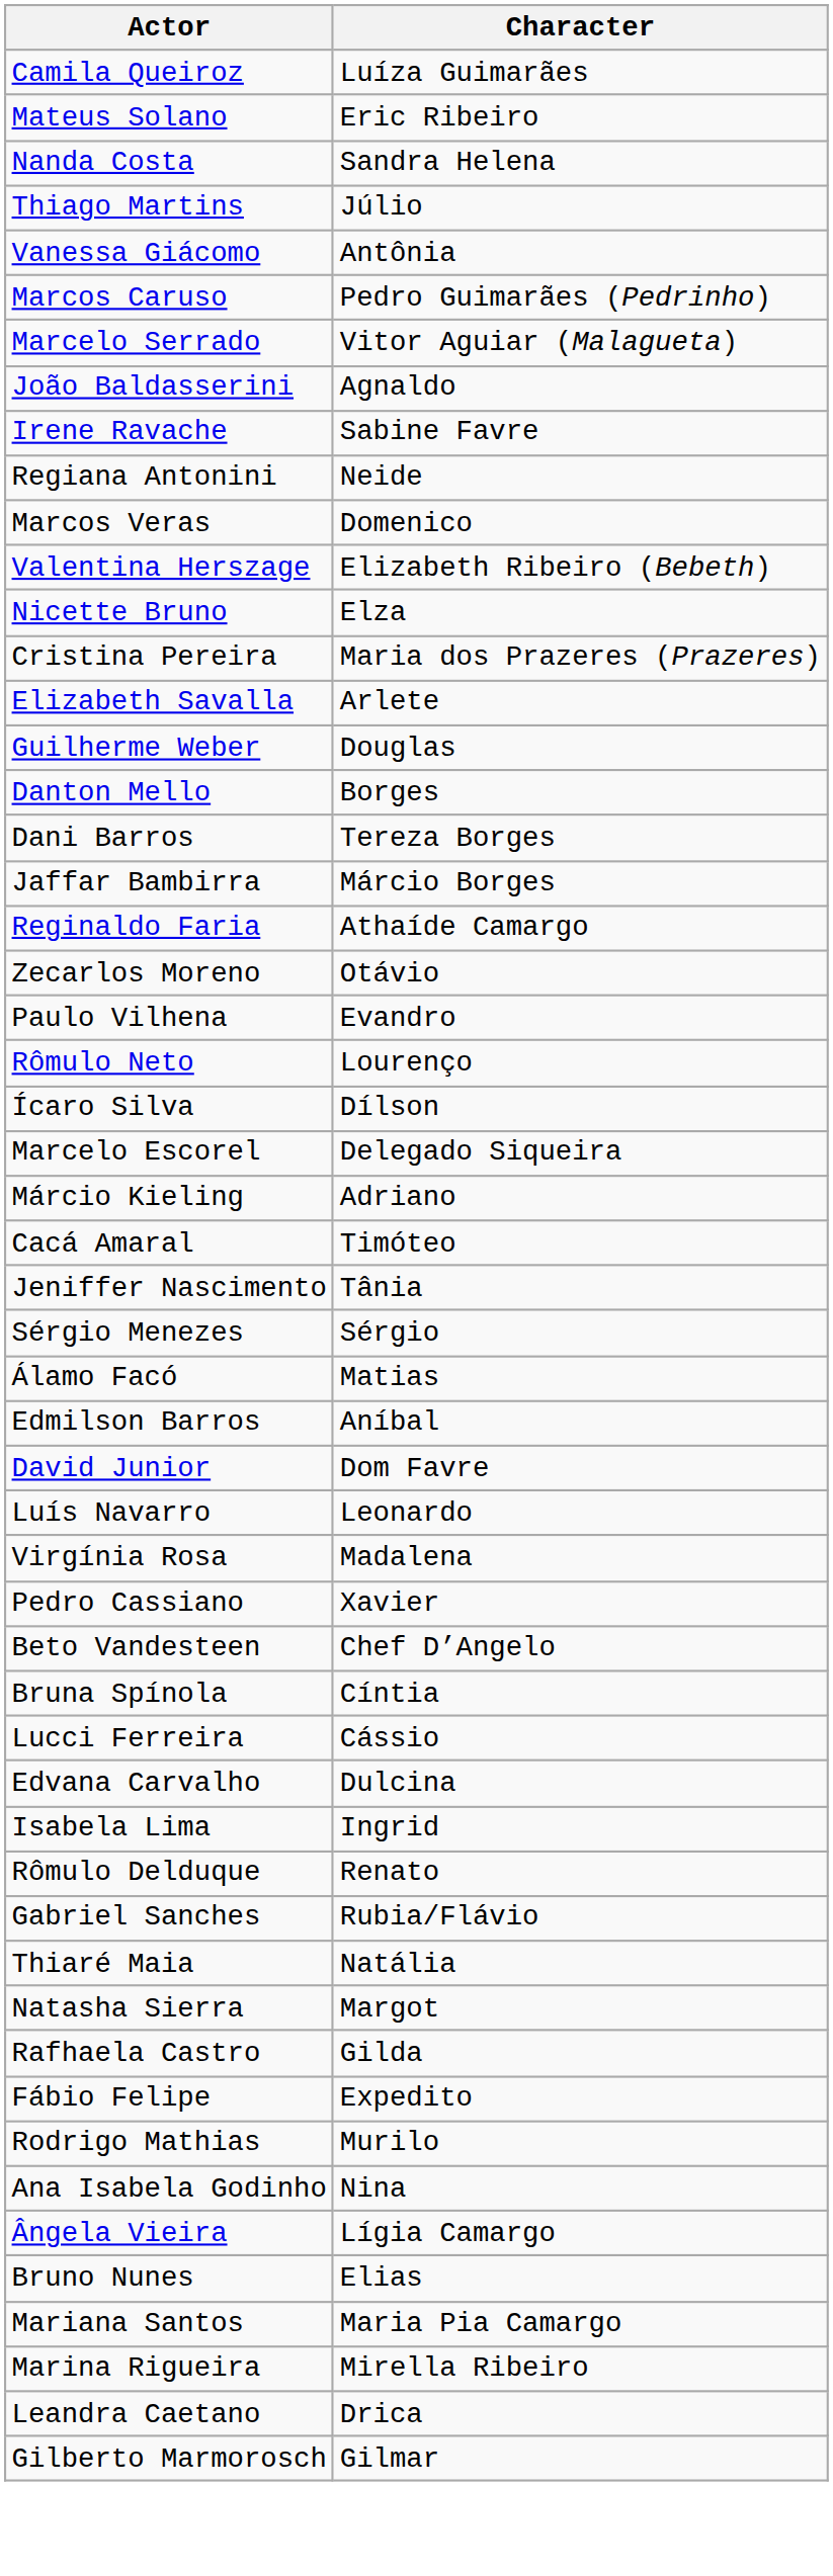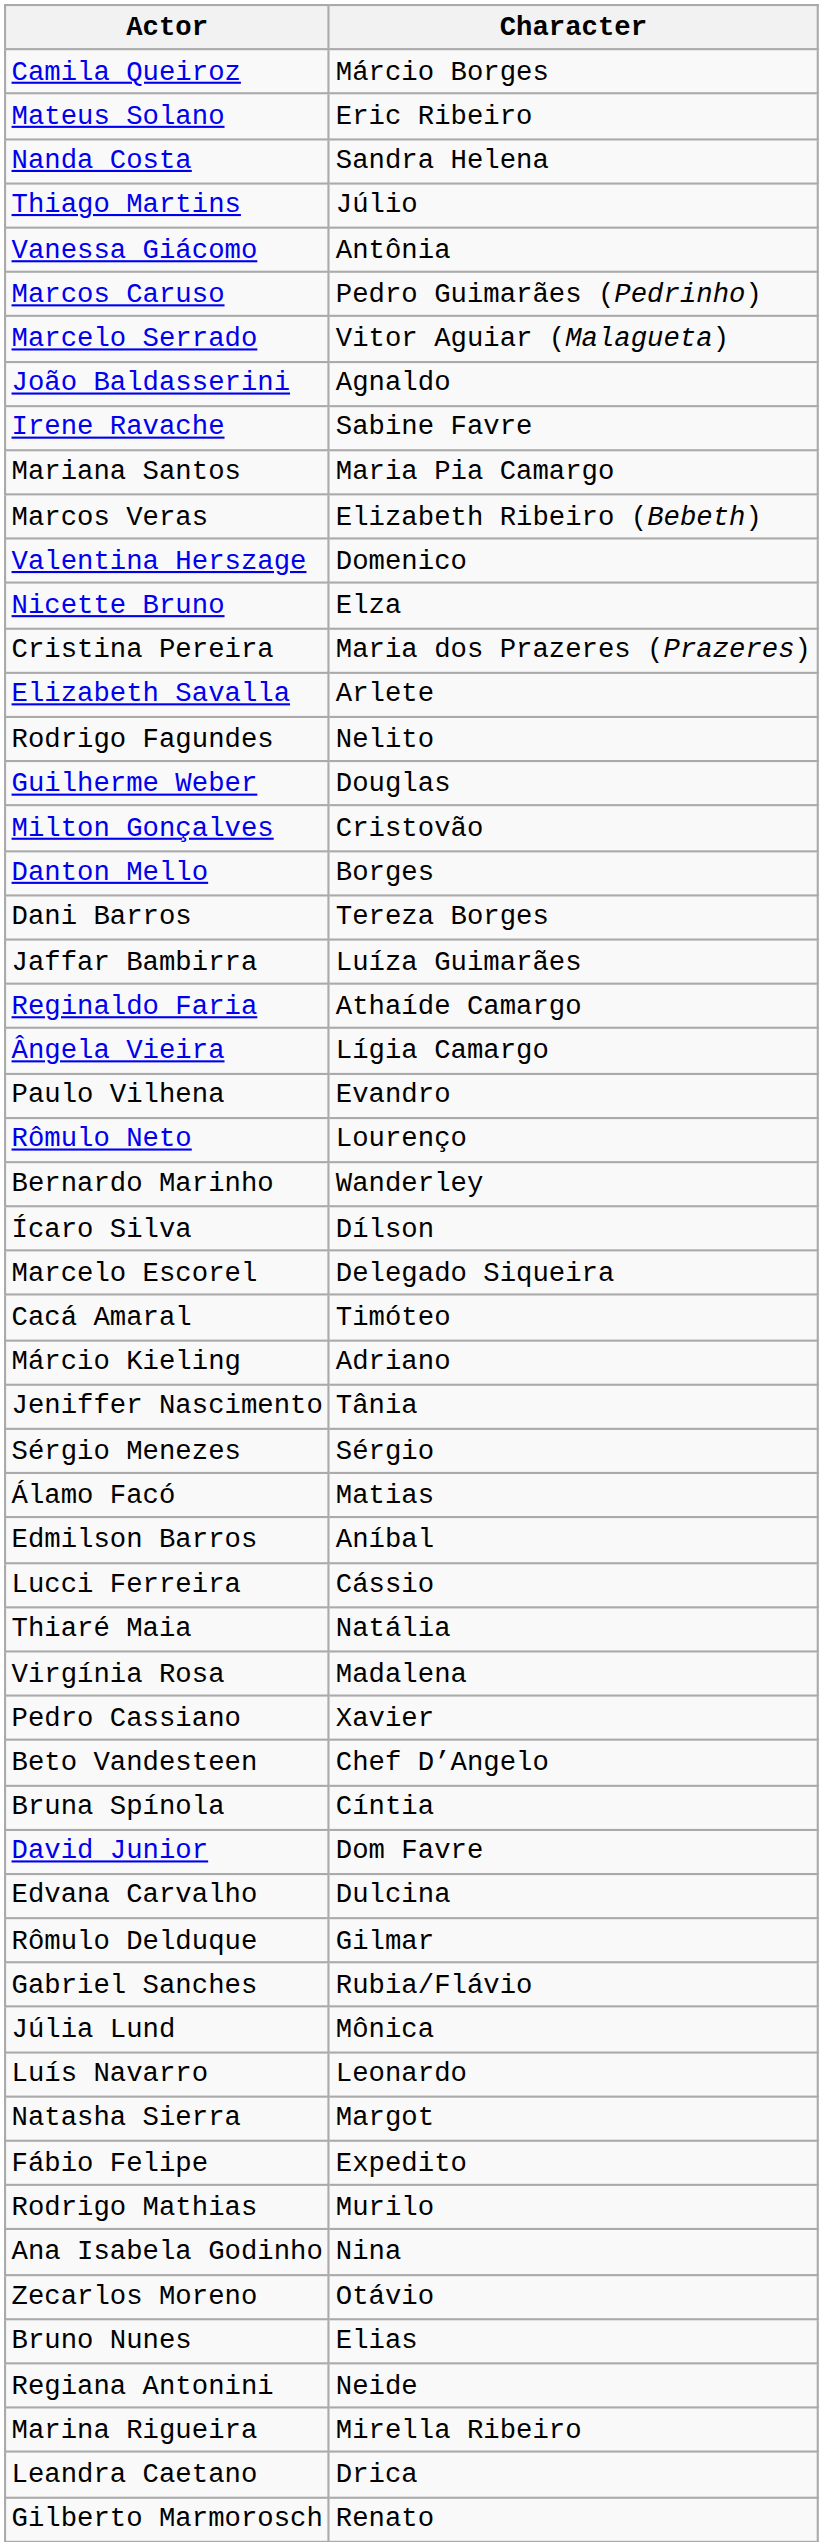Camila Queiroz | Character: Luíza Guimarães -> Márcio Borges
rows swapped: Mariana Santos <-> Regiana Antonini
Marcos Veras | Character: Domenico -> Elizabeth Ribeiro (Bebeth)
Valentina Herszage | Character: Elizabeth Ribeiro (Bebeth) -> Domenico
+ row: Rodrigo Fagundes | Nelito
+ row: Milton Gonçalves | Cristovão
Jaffar Bambirra | Character: Márcio Borges -> Luíza Guimarães
rows swapped: Ângela Vieira <-> Zecarlos Moreno
+ row: Bernardo Marinho | Wanderley
rows swapped: Márcio Kieling <-> Cacá Amaral
rows swapped: Lucci Ferreira <-> David Junior
rows swapped: Thiaré Maia <-> Luís Navarro
- row: Isabela Lima | Ingrid
Rômulo Delduque | Character: Renato -> Gilmar
+ row: Júlia Lund | Mônica
- row: Rafhaela Castro | Gilda
Gilberto Marmorosch | Character: Gilmar -> Renato
